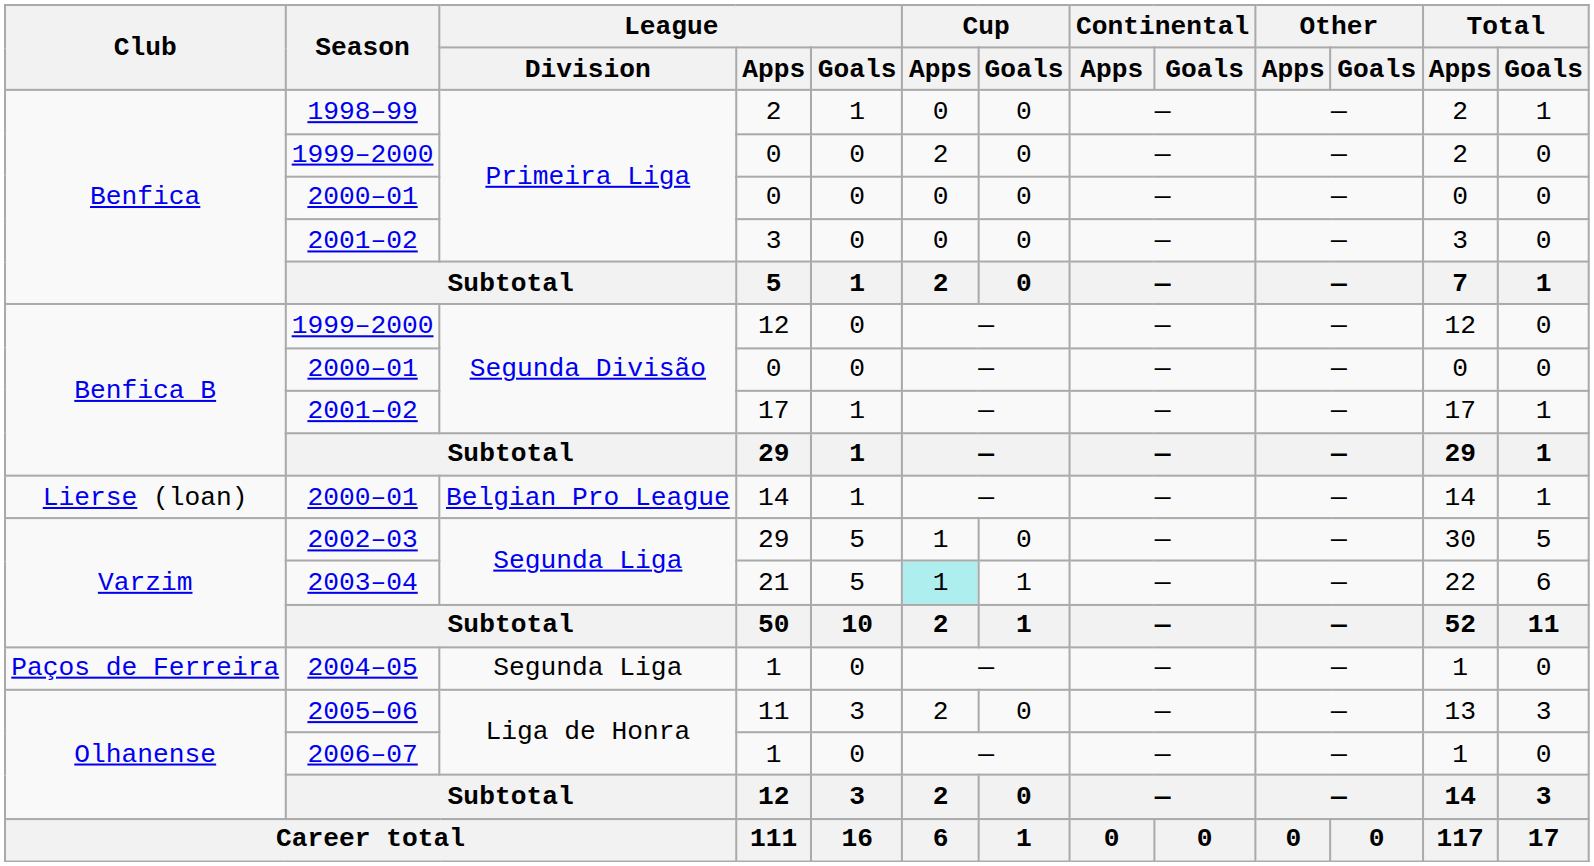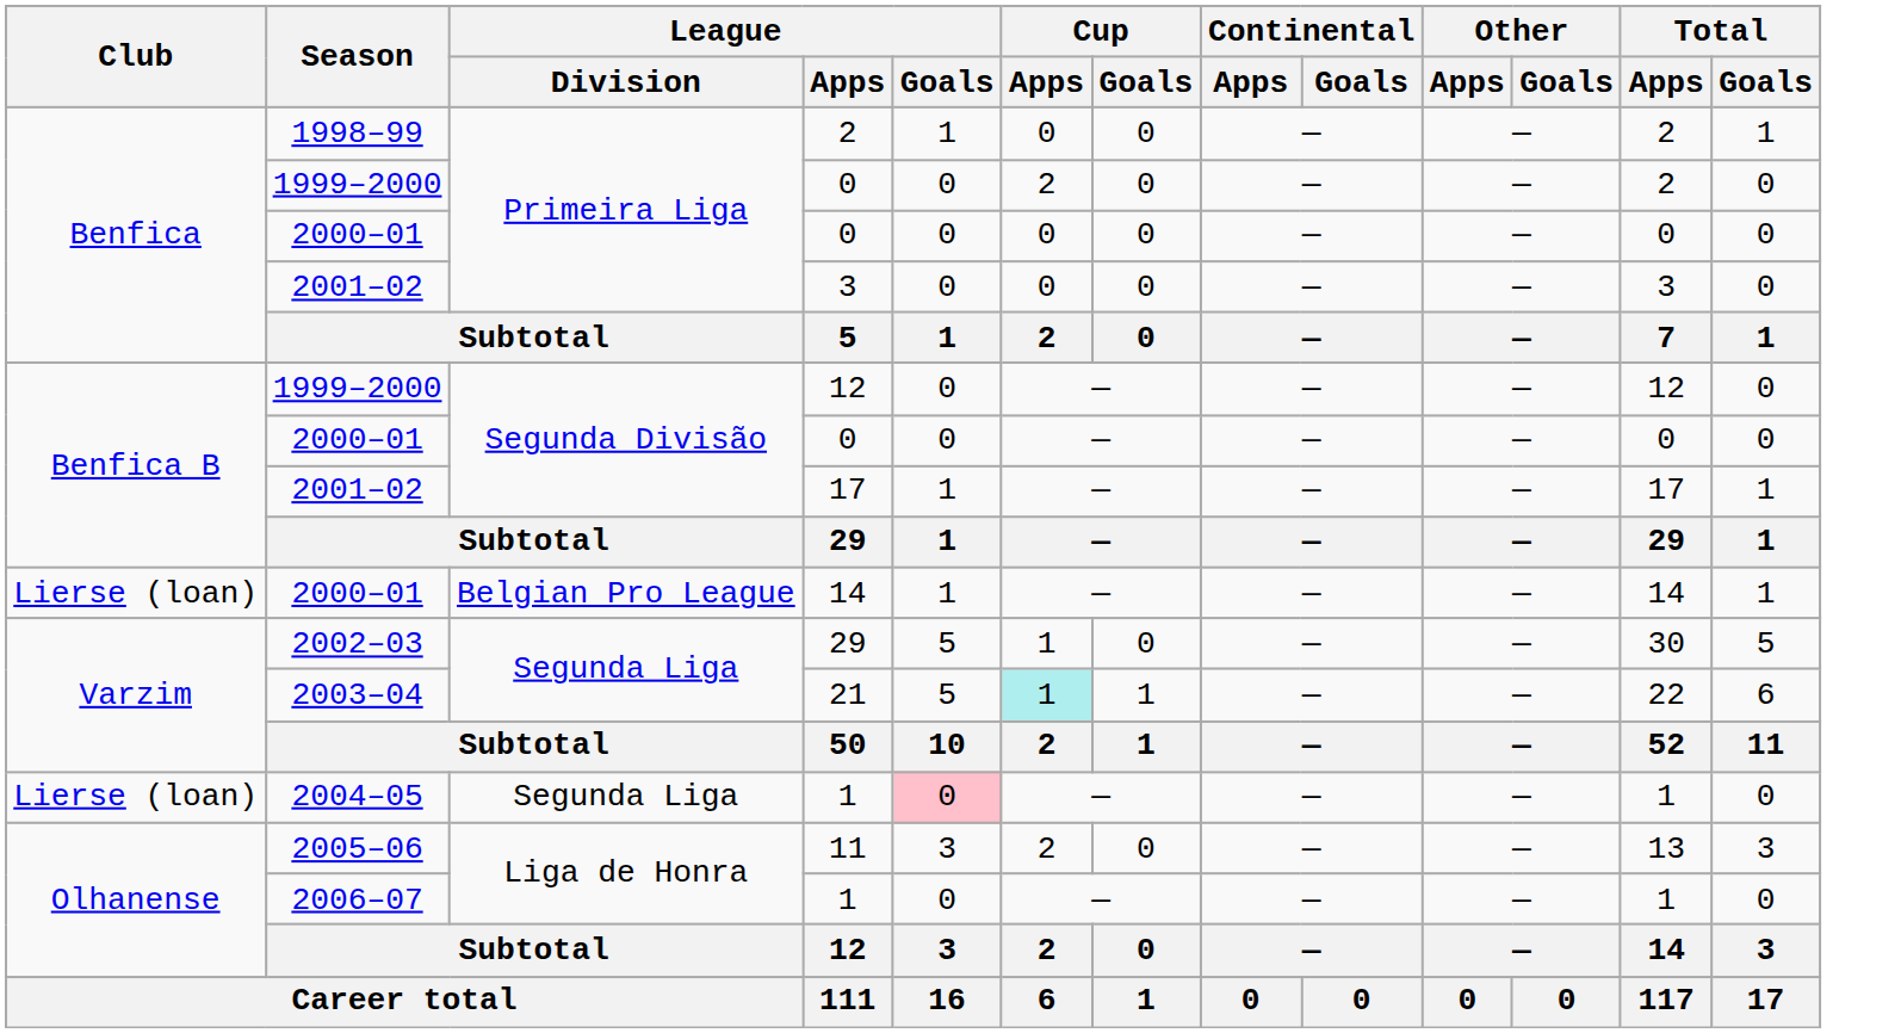2004–05 / 1 | Club: Paços de Ferreira -> Lierse (loan)
2004–05 / 1 | League / Goals: no background -> pink background
